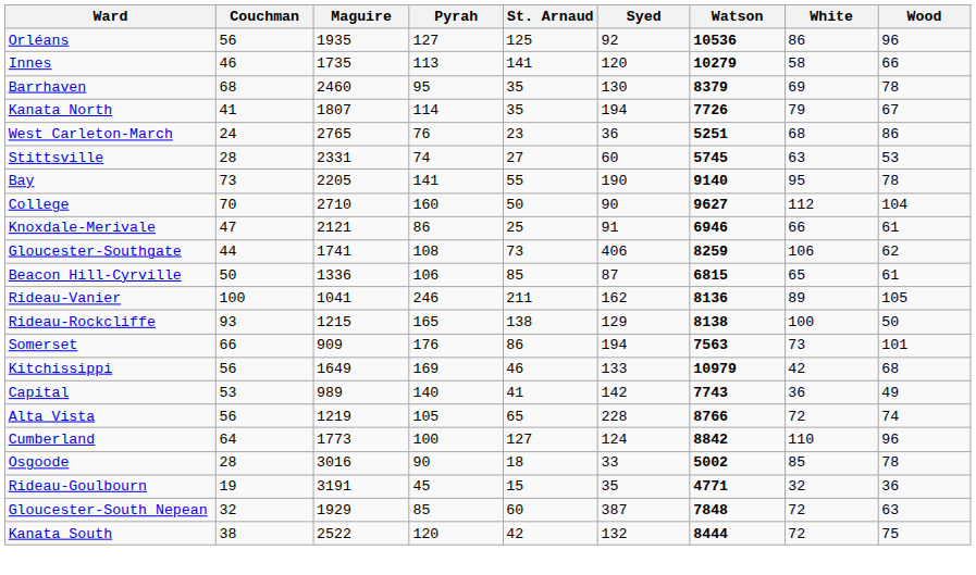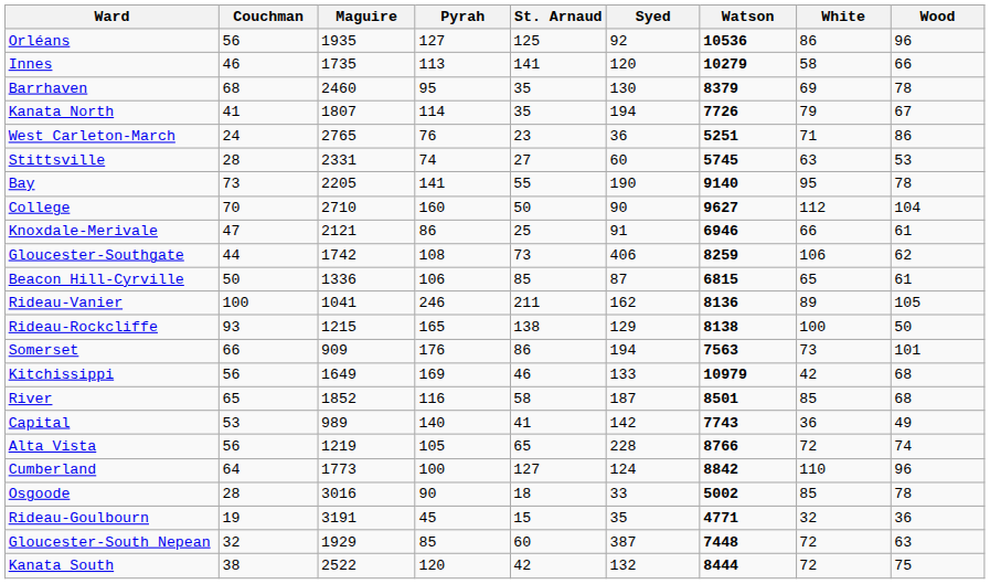West Carleton-March | White: 68 -> 71
Gloucester-Southgate | Maguire: 1741 -> 1742
+ row: River | 65 | 1852 | 116 | 58 | 187 | 8501 | 85 | 68
Gloucester-South Nepean | Watson: 7848 -> 7448
